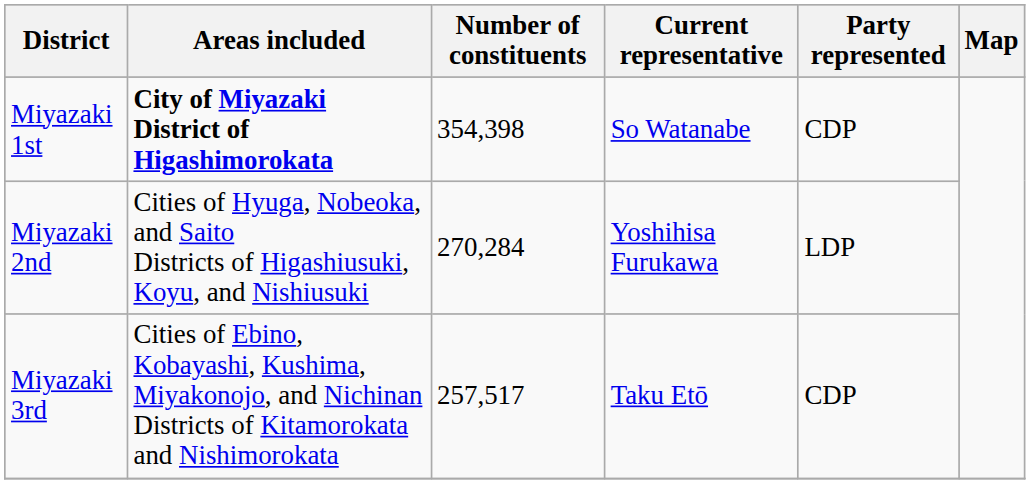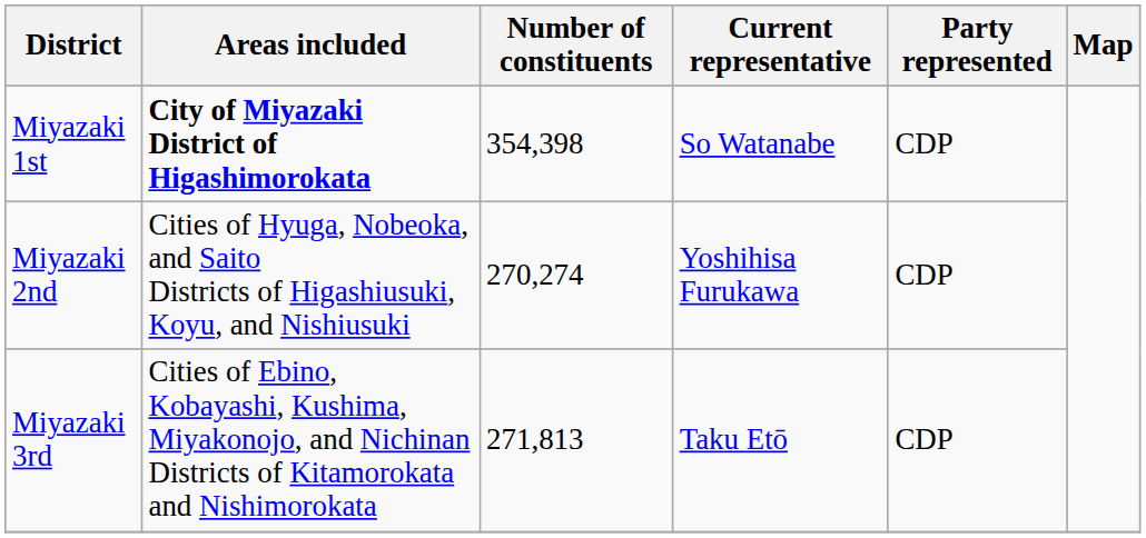Miyazaki 2nd | Number of constituents: 270,284 -> 270,274
Miyazaki 2nd | Party represented: LDP -> CDP
Miyazaki 3rd | Number of constituents: 257,517 -> 271,813
